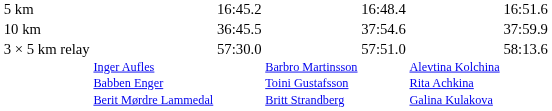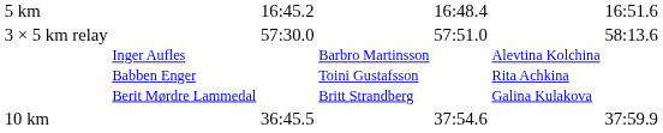rows swapped: 10 km <-> 3 × 5 km relay
